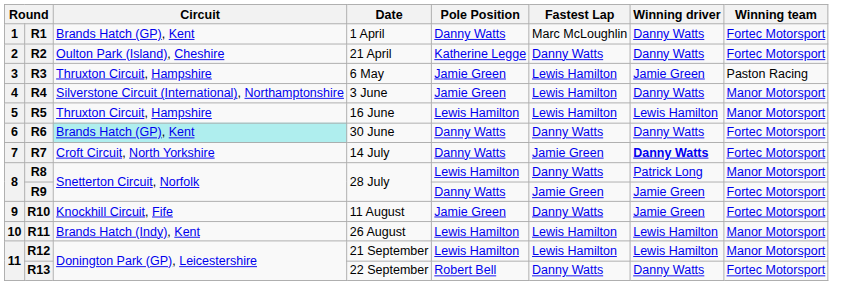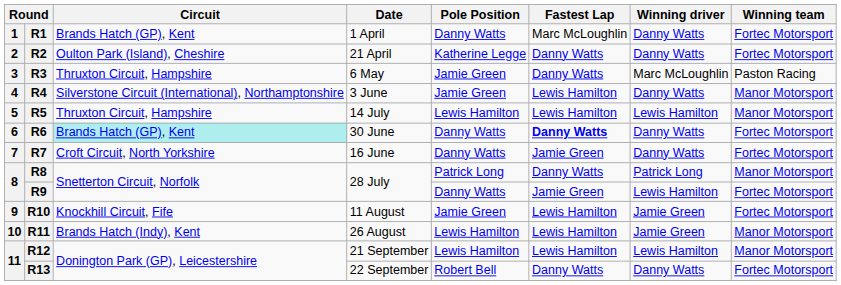R3 | Fastest Lap: Lewis Hamilton -> Danny Watts
R3 | Winning driver: Jamie Green -> Marc McLoughlin
R5 | Date: 16 June -> 14 July
R6 | Fastest Lap: normal -> bold
R7 | Date: 14 July -> 16 June
R7 | Winning driver: bold -> normal
R8 | Pole Position: Lewis Hamilton -> Patrick Long
R9 | Winning driver: Jamie Green -> Lewis Hamilton
R10 | Fastest Lap: Danny Watts -> Lewis Hamilton
R11 | Winning driver: Lewis Hamilton -> Jamie Green
